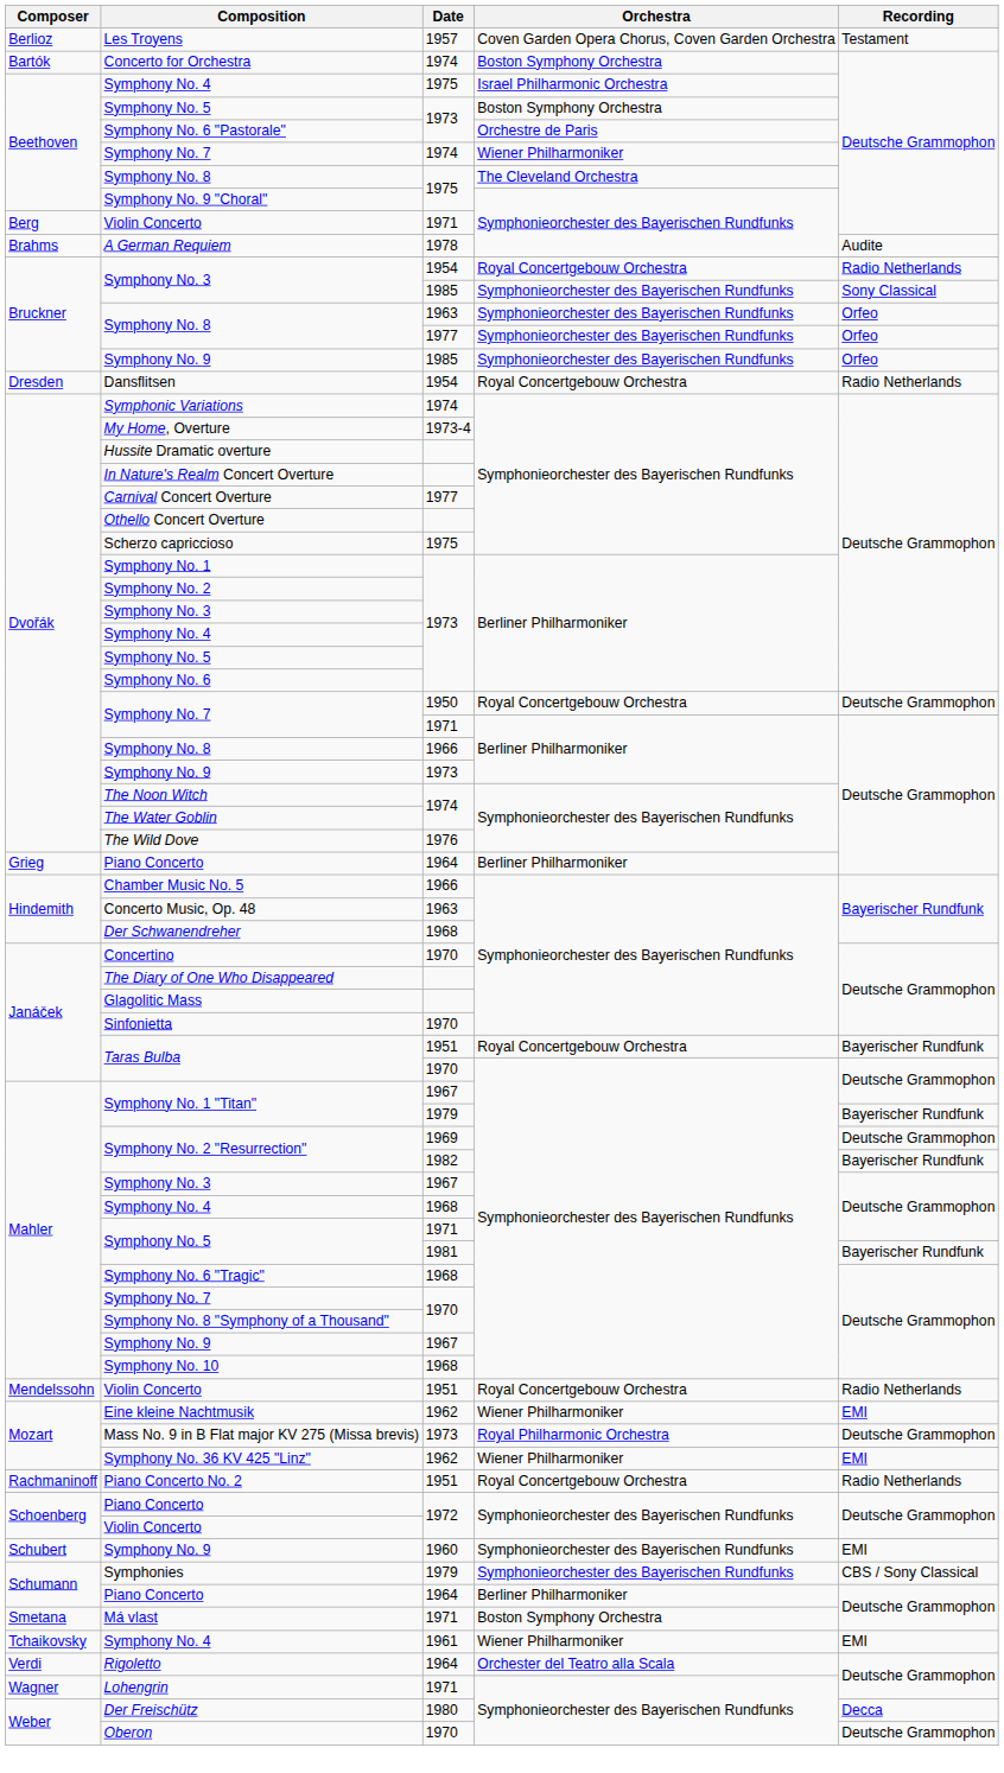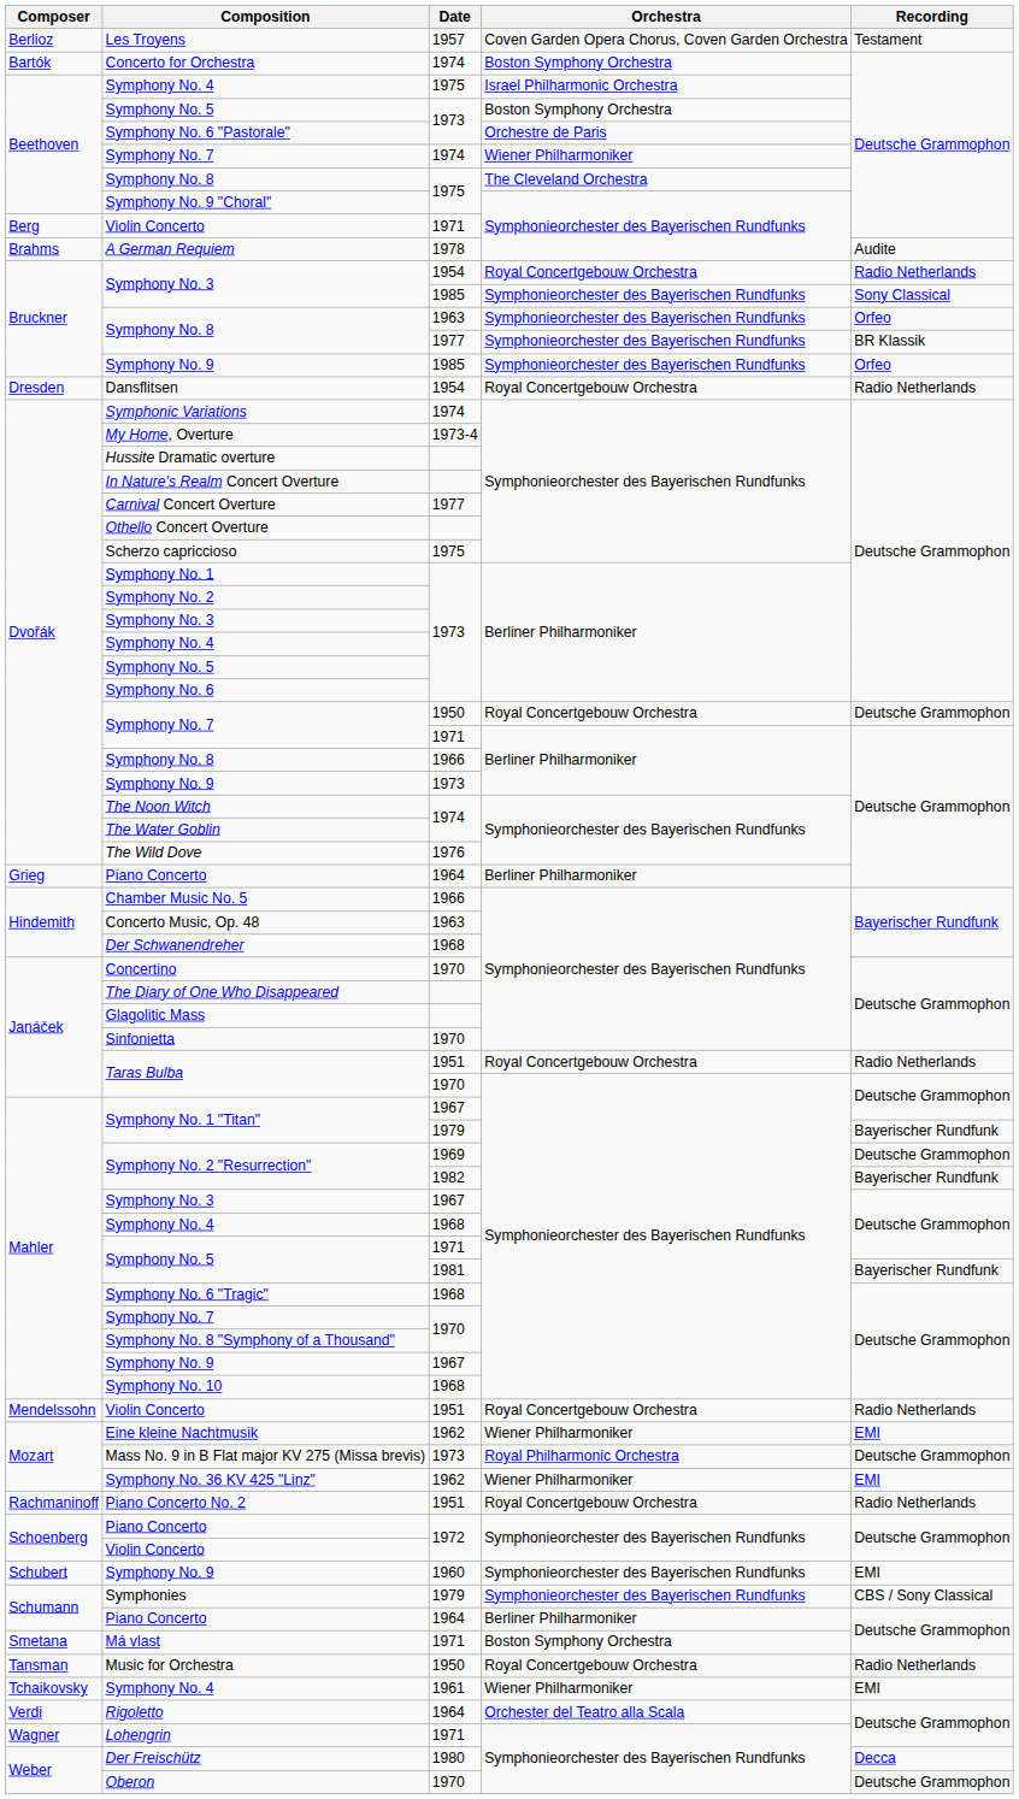Symphony No. 8 / 1977 | Recording: Orfeo -> BR Klassik
Taras Bulba / 1951 | Recording: Bayerischer Rundfunk -> Radio Netherlands
+ row: Tansman | Music for Orchestra | 1950 | Royal Concertgebouw Orchestra | Radio Netherlands
